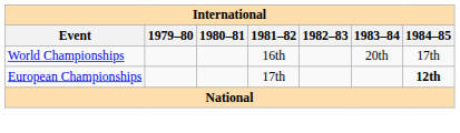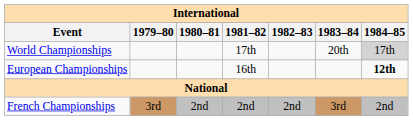World Championships | 1981–82: 16th -> 17th
World Championships | 1984–85: no background -> lightgrey background
European Championships | 1981–82: 17th -> 16th
+ row: French Championships | 3rd | 2nd | 2nd | 2nd | 3rd | 2nd
